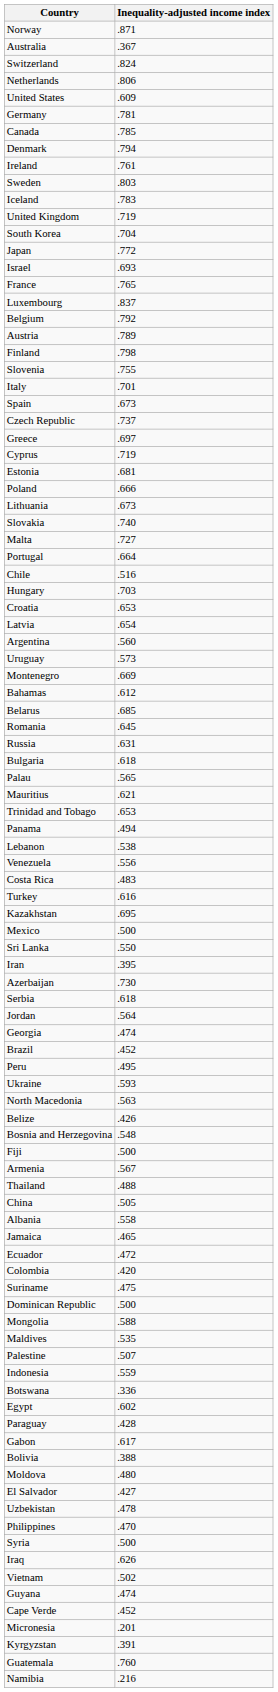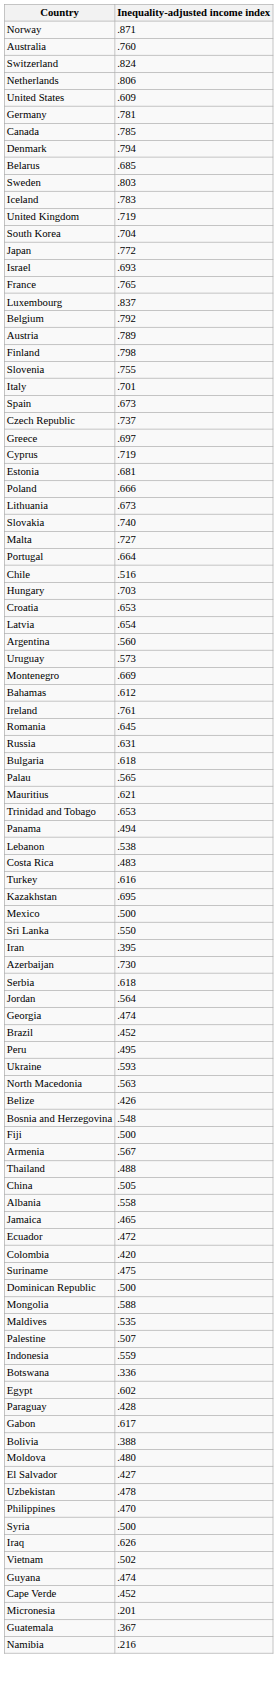Australia | Inequality-adjusted income index: .367 -> .760
rows swapped: Ireland <-> Belarus
- row: Venezuela | .556
- row: Kyrgyzstan | .391
Guatemala | Inequality-adjusted income index: .760 -> .367
